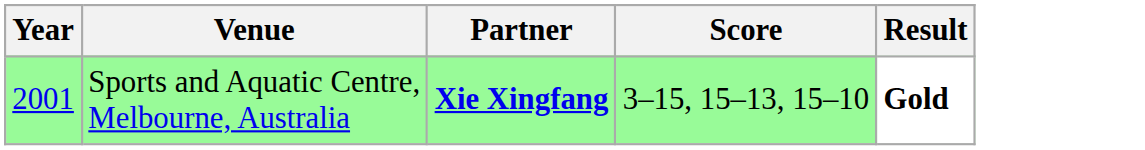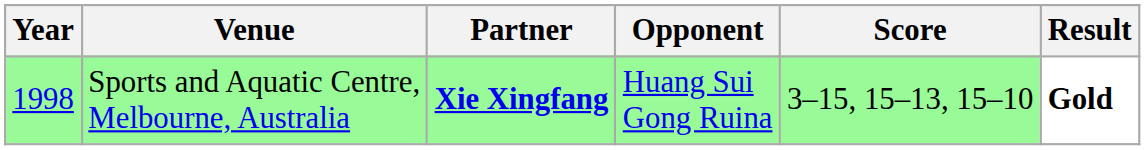+ column: Opponent | Huang Sui Gong Ruina
Sports and Aquatic Centre, Melbourne, Australia | Year: 2001 -> 1998
